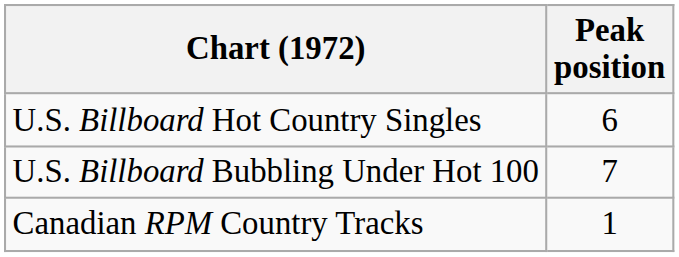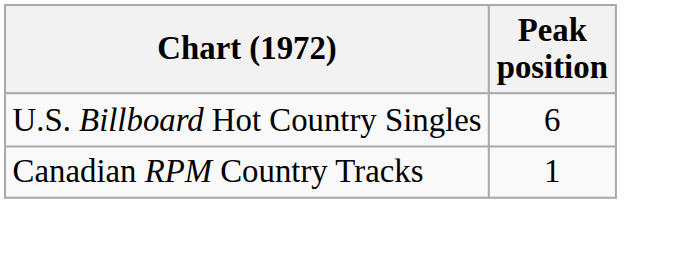- row: U.S. Billboard Bubbling Under Hot 100 | 7
